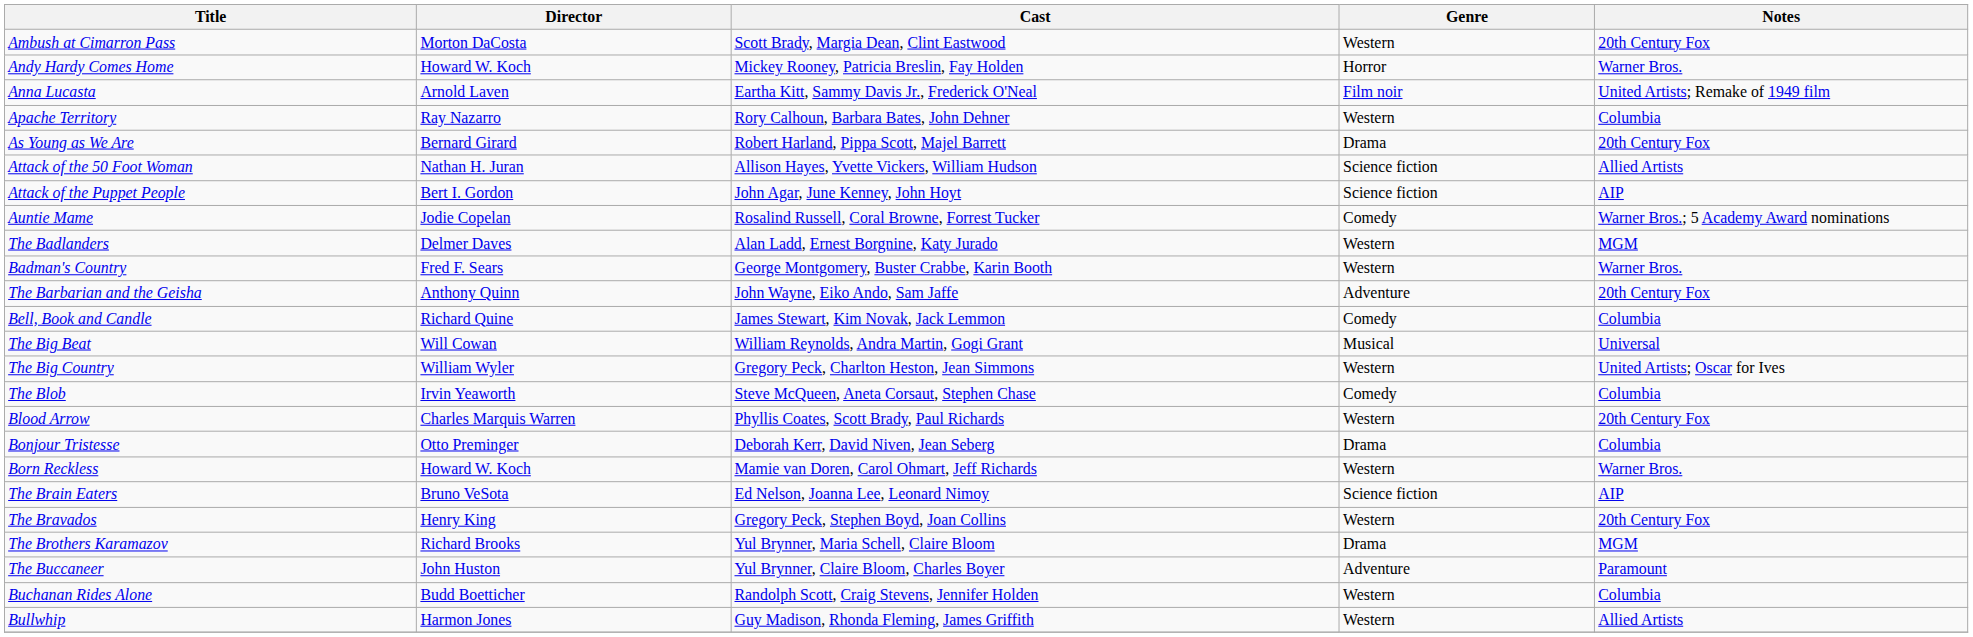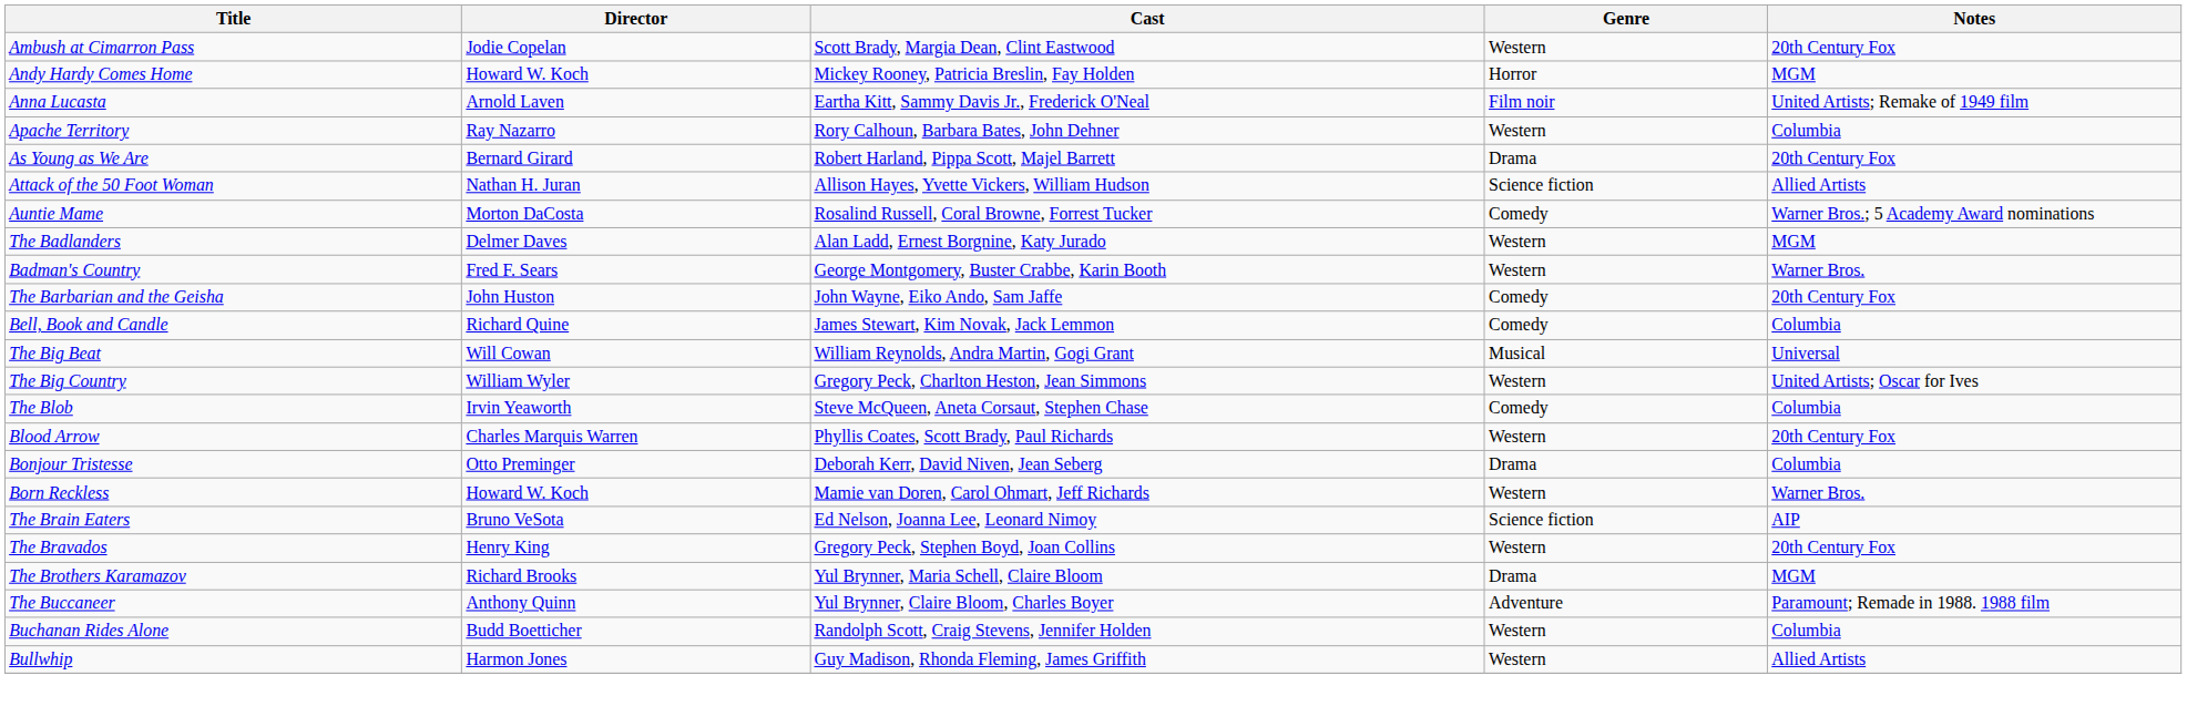Ambush at Cimarron Pass | Director: Morton DaCosta -> Jodie Copelan
Andy Hardy Comes Home | Notes: Warner Bros. -> MGM
- row: Attack of the Puppet People | Bert I. Gordon | John Agar, June Kenney, John Hoyt | Science fiction | AIP
Auntie Mame | Director: Jodie Copelan -> Morton DaCosta
The Barbarian and the Geisha | Director: Anthony Quinn -> John Huston
The Barbarian and the Geisha | Genre: Adventure -> Comedy
The Buccaneer | Director: John Huston -> Anthony Quinn
The Buccaneer | Notes: Paramount -> Paramount; Remade in 1988. 1988 film
